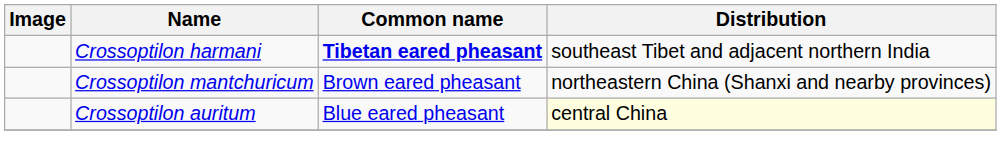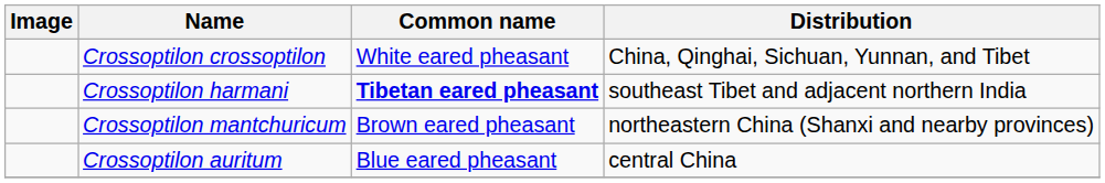+ row: Crossoptilon crossoptilon | White eared pheasant | China, Qinghai, Sichuan, Yunnan, and Tibet
Crossoptilon auritum | Distribution: lightyellow background -> no background
